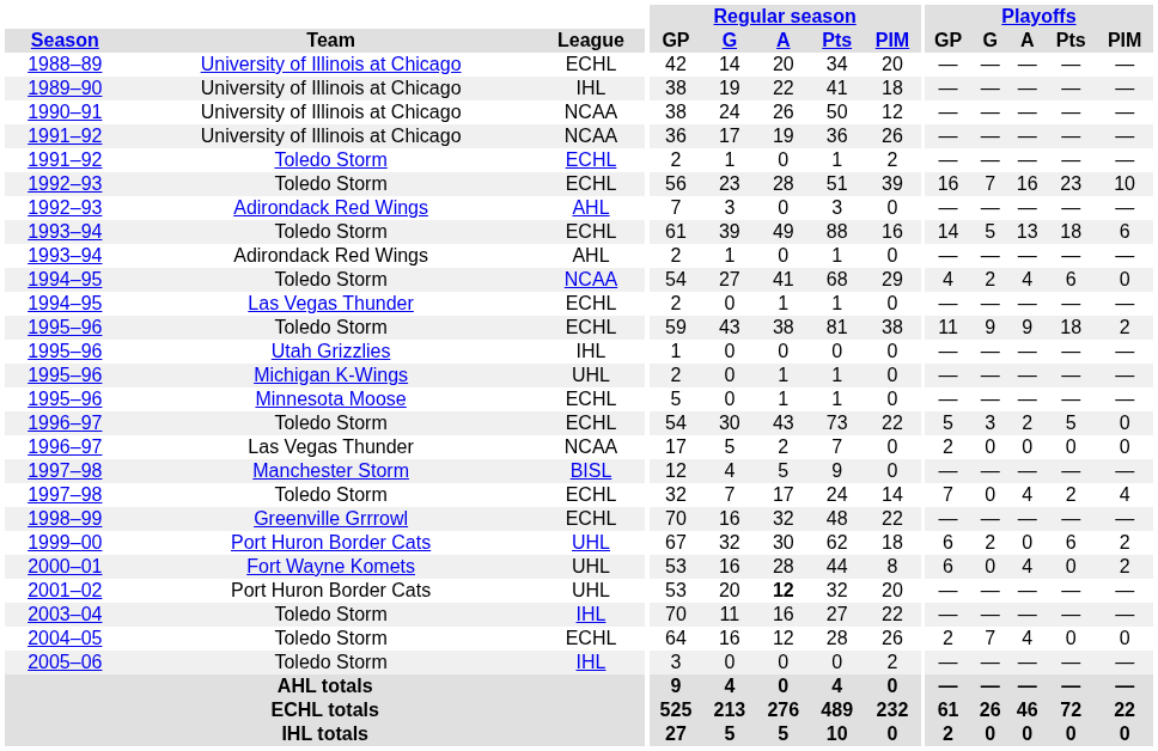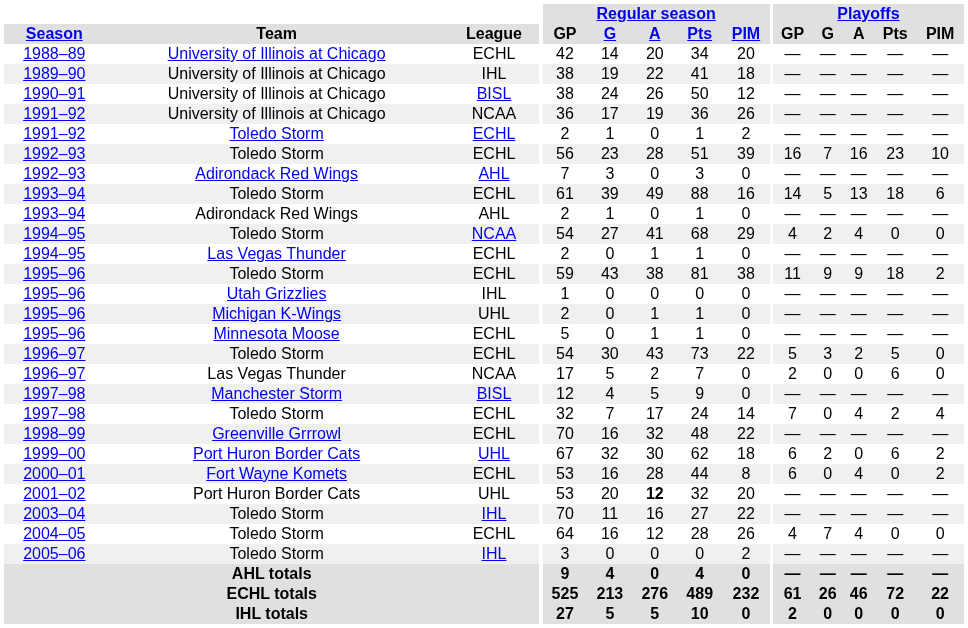1990–91 | League: NCAA -> BISL
1994–95 / Toledo Storm | Playoffs / Pts: 6 -> 0
1996–97 / Las Vegas Thunder | Playoffs / Pts: 0 -> 6
2000–01 | League: UHL -> ECHL
2004–05 | Playoffs / GP: 2 -> 4
